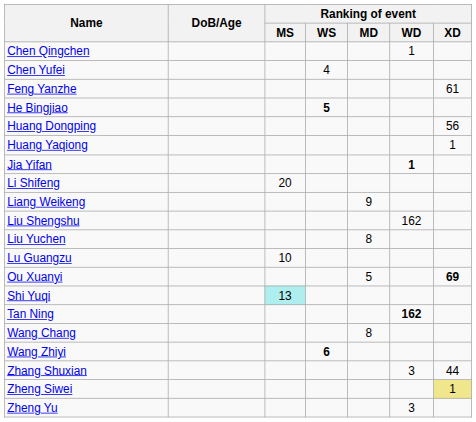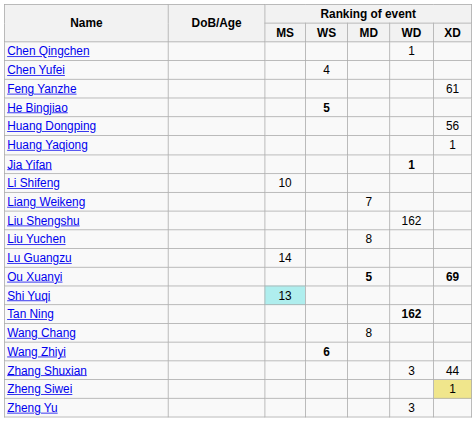Li Shifeng | Ranking of event / MS: 20 -> 10
Liang Weikeng | Ranking of event / MD: 9 -> 7
Lu Guangzu | Ranking of event / MS: 10 -> 14
Ou Xuanyi | Ranking of event / MD: normal -> bold
